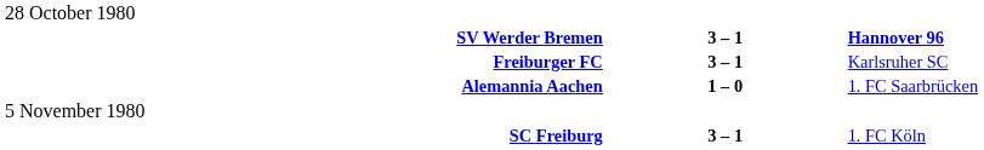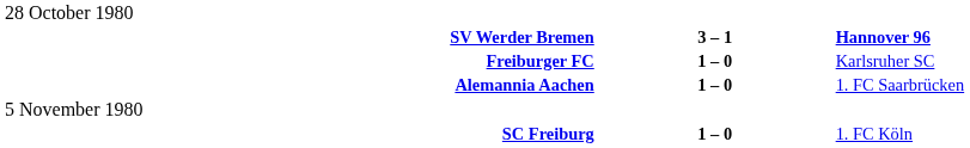Freiburger FC | column 2: 3 – 1 -> 1 – 0
SC Freiburg | column 2: 3 – 1 -> 1 – 0
